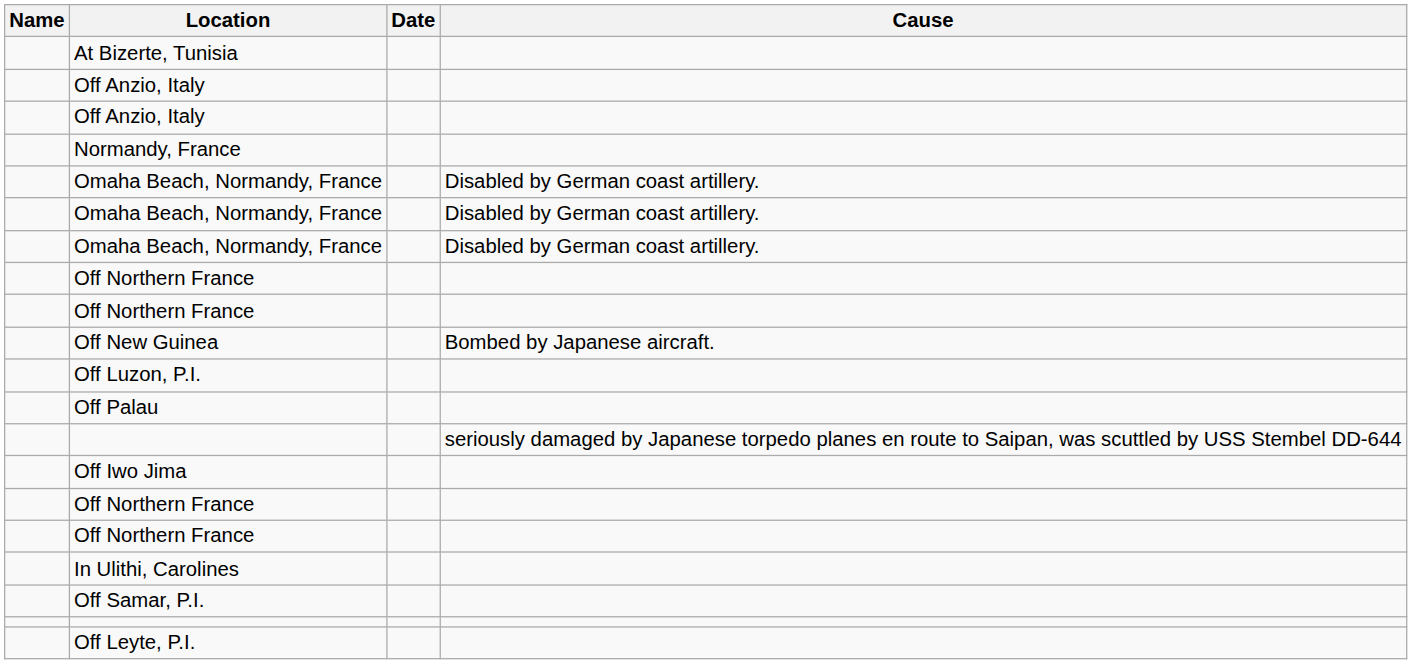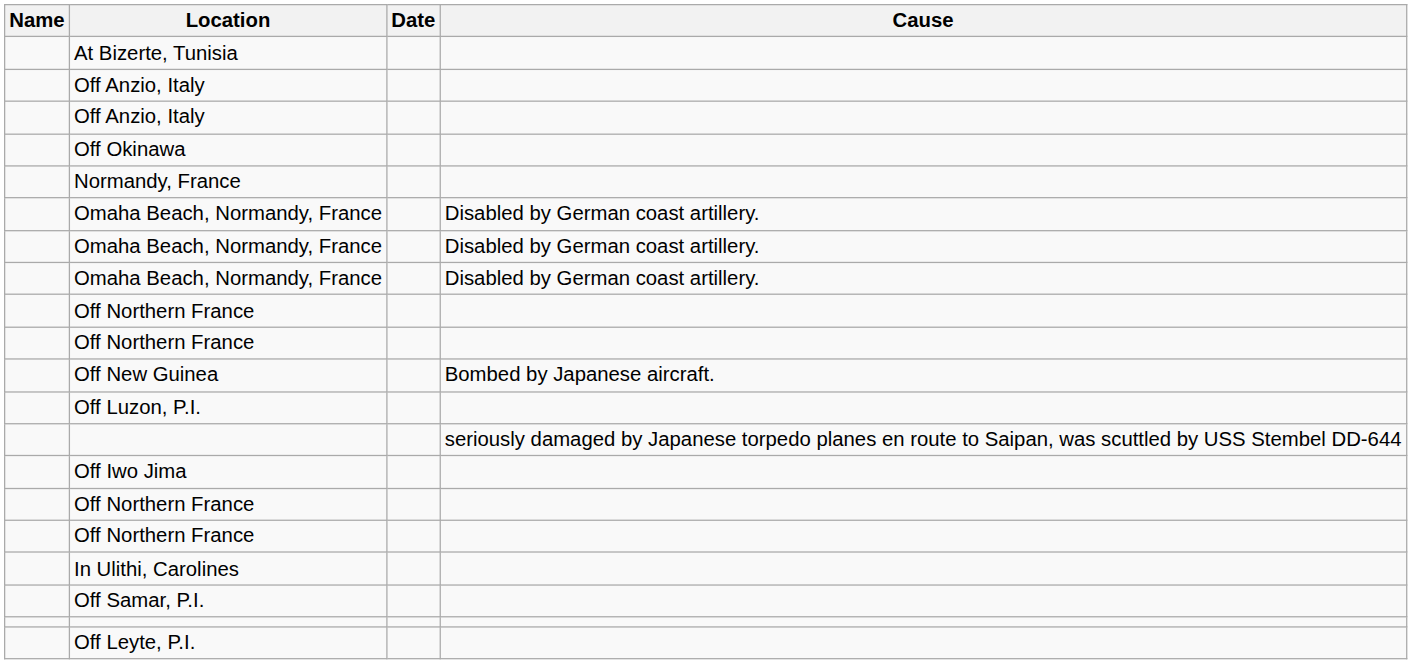+ row: Off Okinawa
- row: Off Palau
